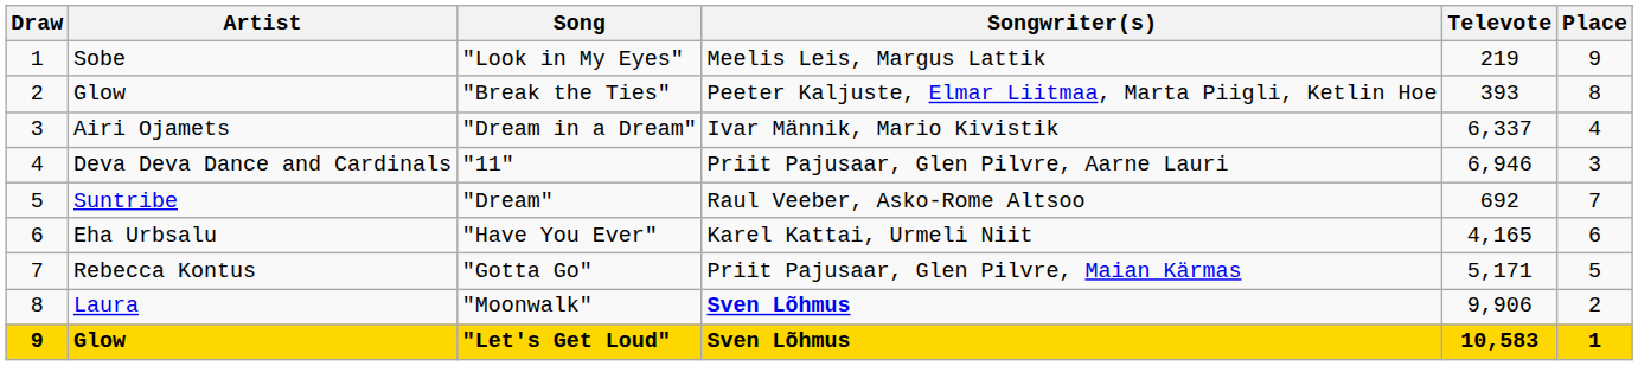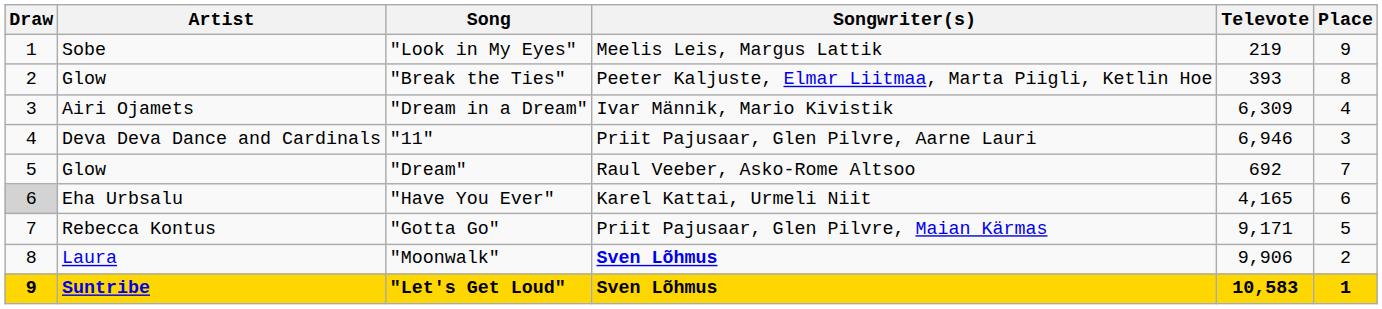"Dream in a Dream" | Televote: 6,337 -> 6,309
"Dream" | Artist: Suntribe -> Glow
"Have You Ever" | Draw: no background -> lightgrey background
"Gotta Go" | Televote: 5,171 -> 9,171
"Let's Get Loud" | Artist: Glow -> Suntribe
